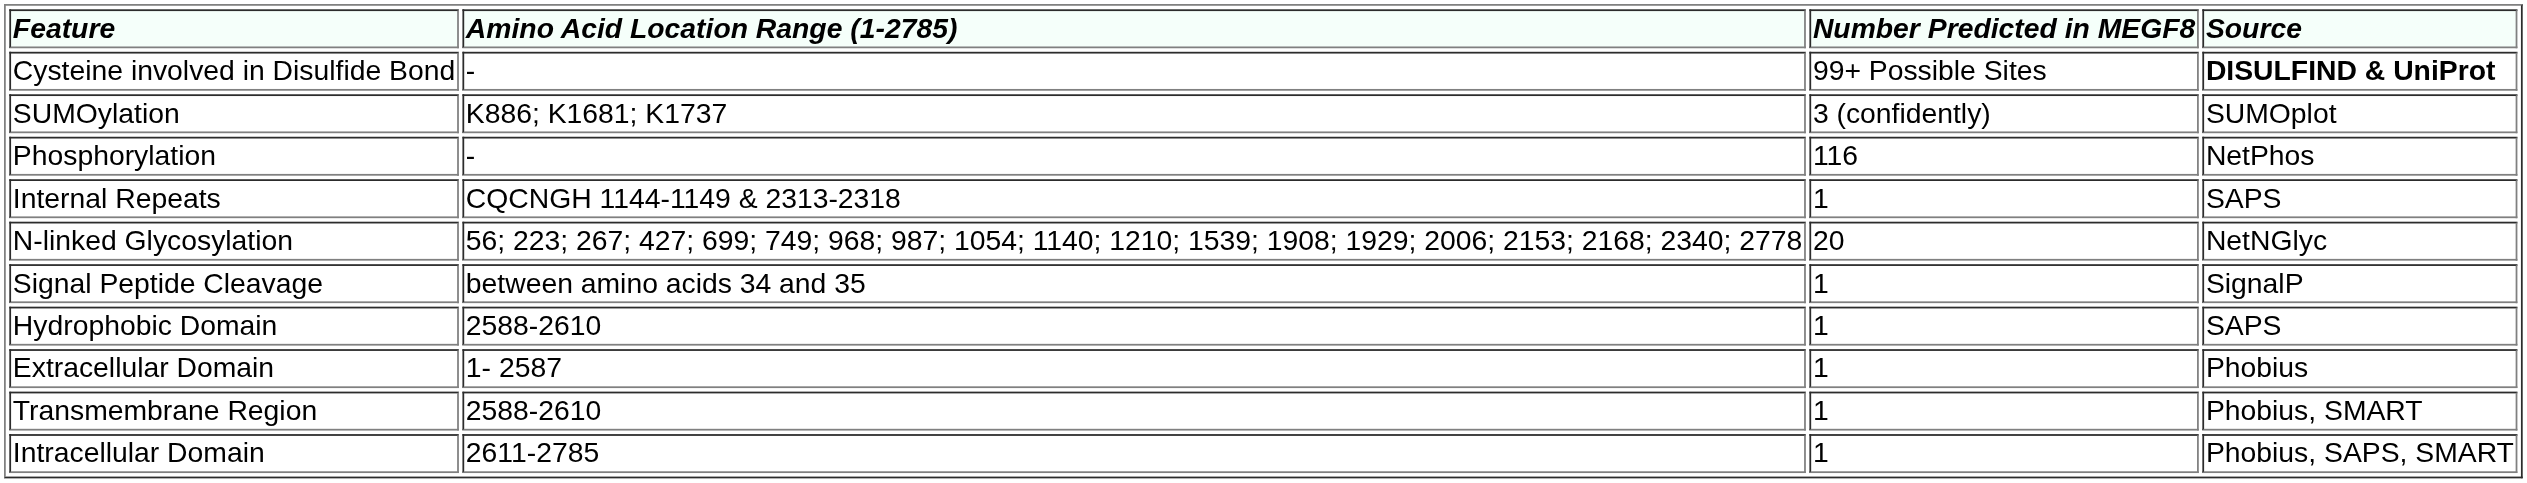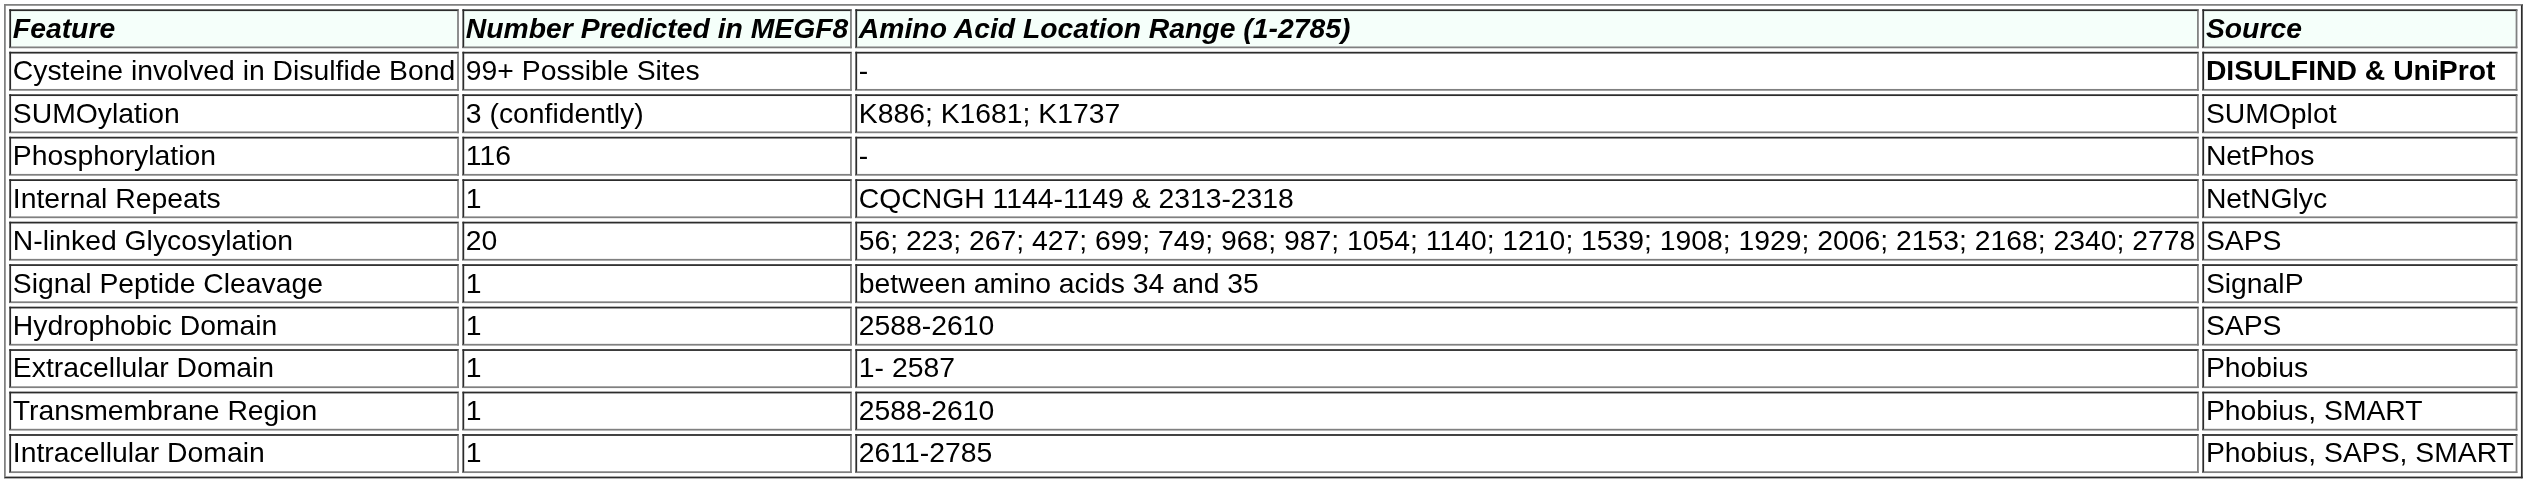columns swapped: Number Predicted in MEGF8 <-> Amino Acid Location Range (1-2785)
Internal Repeats | Source: SAPS -> NetNGlyc
N-linked Glycosylation | Source: NetNGlyc -> SAPS
